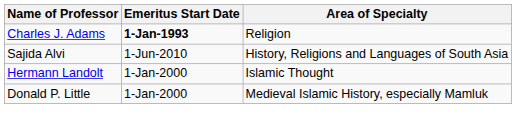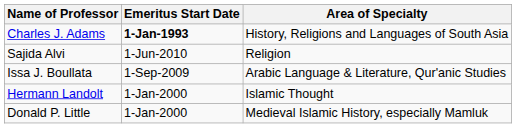Charles J. Adams | Area of Specialty: Religion -> History, Religions and Languages of South Asia
Sajida Alvi | Area of Specialty: History, Religions and Languages of South Asia -> Religion
+ row: Issa J. Boullata | 1-Sep-2009 | Arabic Language & Literature, Qur'anic Studies
